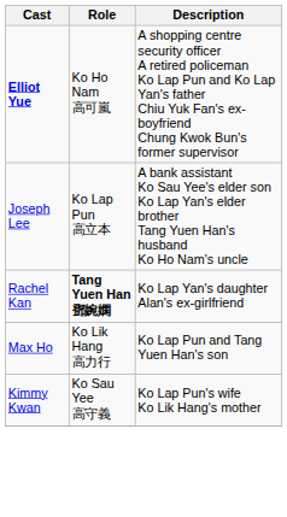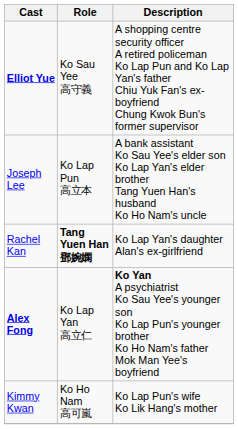Elliot Yue | Role: Ko Ho Nam 高可嵐 -> Ko Sau Yee 高守義
+ row: Alex Fong | Ko Lap Yan 高立仁 | Ko Yan A psychiatrist Ko Sau Yee's younger son Ko Lap Pun's younger brother Ko Ho Nam's father Mok Man Yee's boyfriend
- row: Max Ho | Ko Lik Hang 高力行 | Ko Lap Pun and Tang Yuen Han's son
Kimmy Kwan | Role: Ko Sau Yee 高守義 -> Ko Ho Nam 高可嵐
